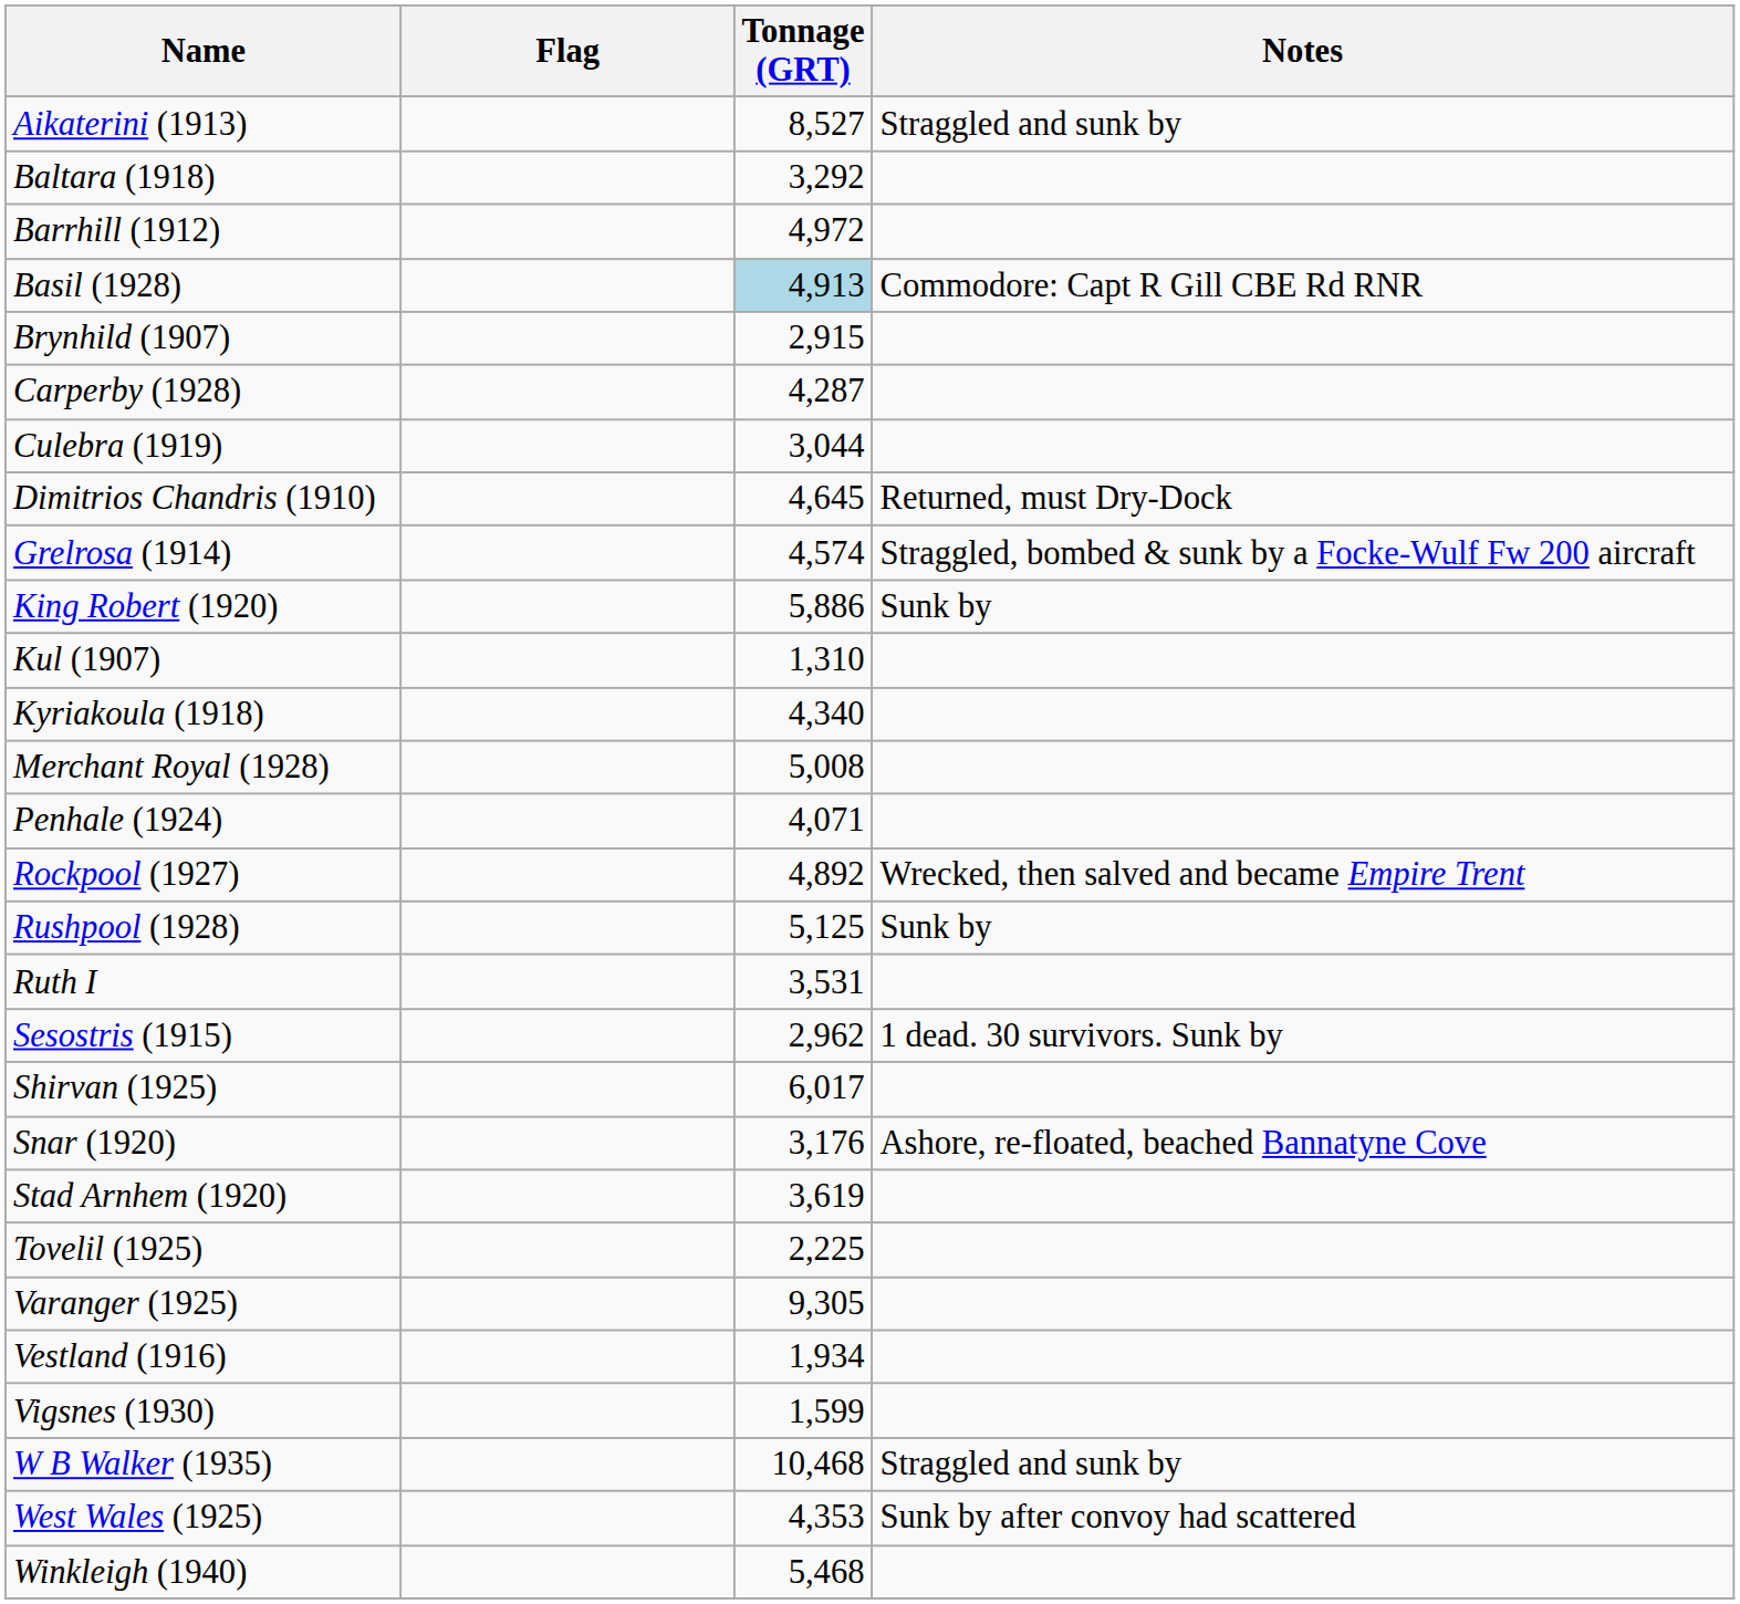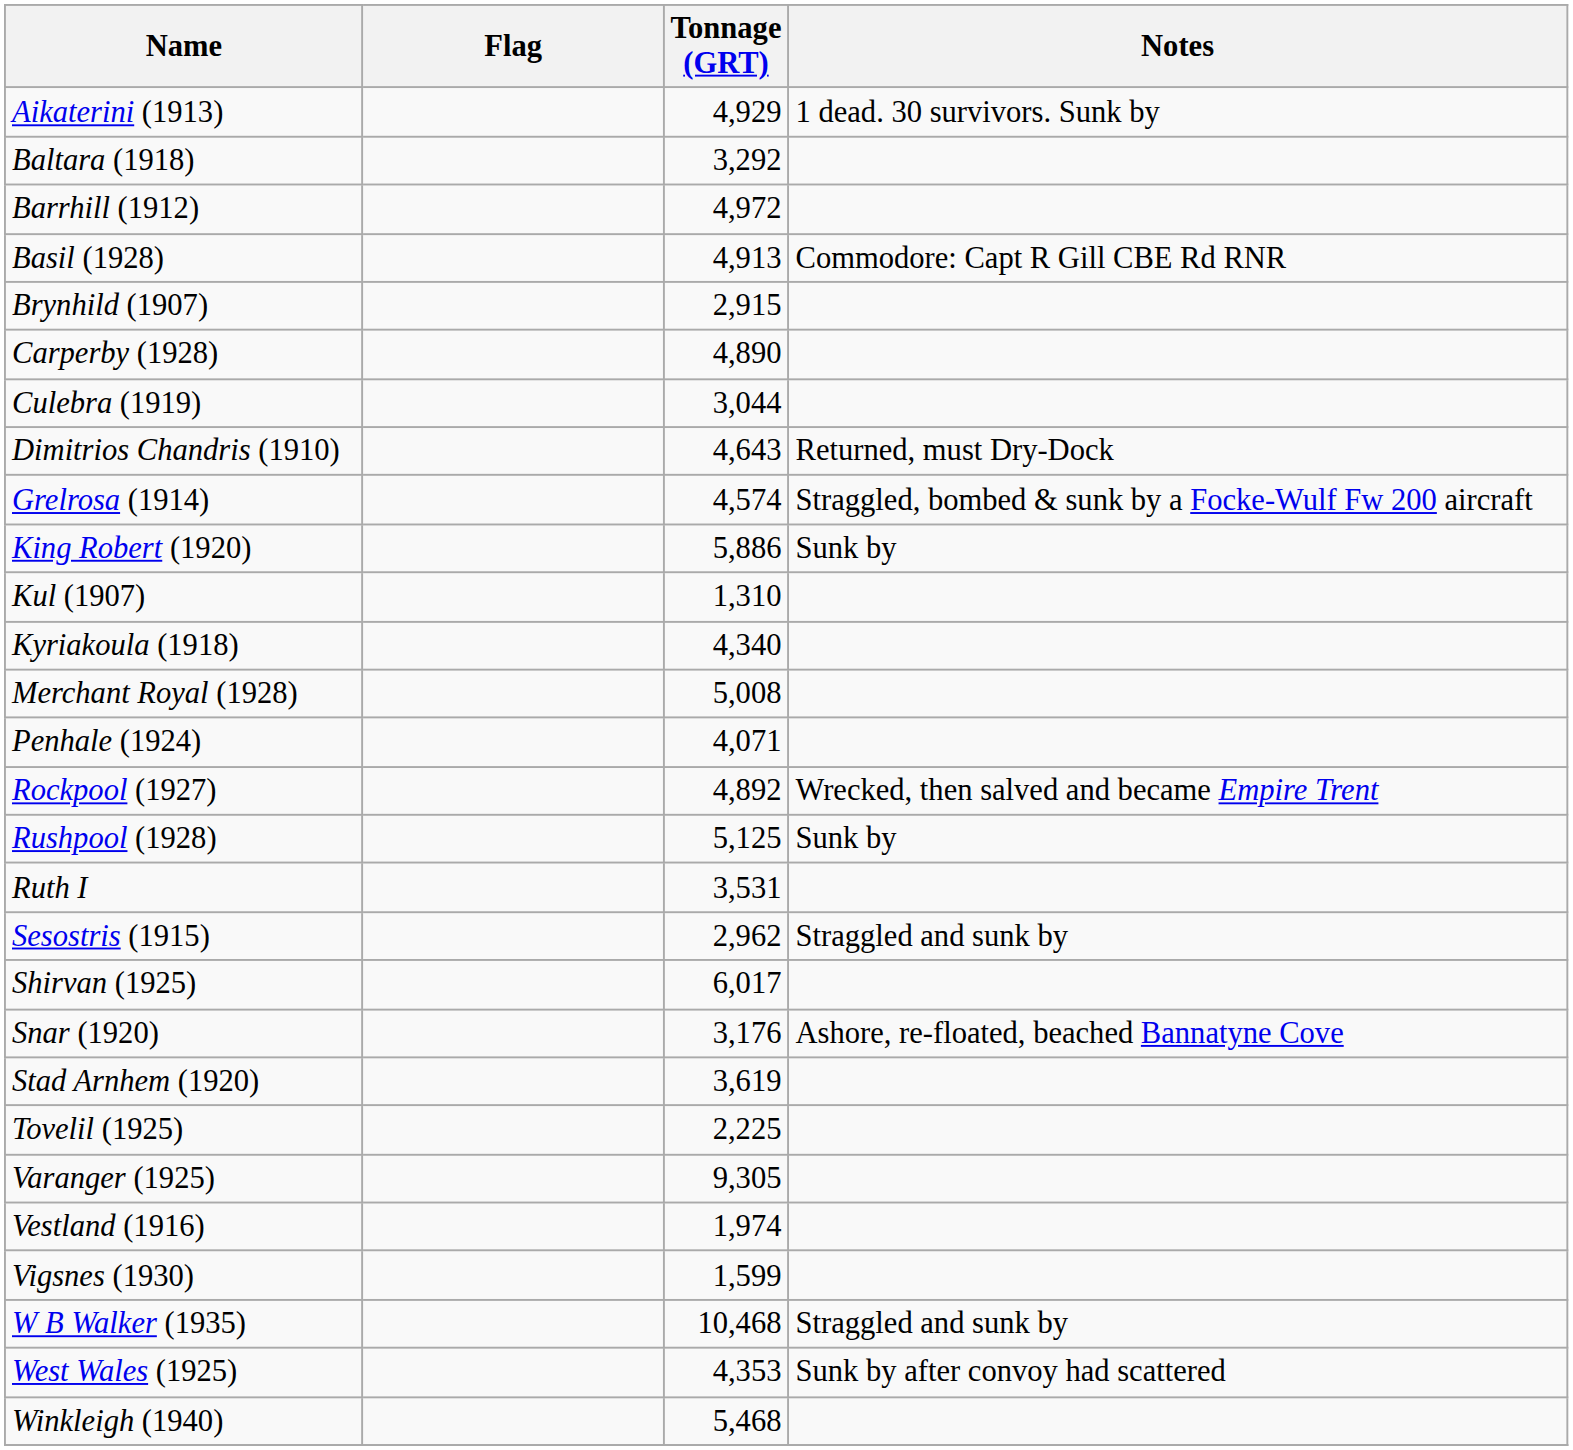Aikaterini (1913) | Tonnage (GRT): 8,527 -> 4,929
Aikaterini (1913) | Notes: Straggled and sunk by -> 1 dead. 30 survivors. Sunk by
Basil (1928) | Tonnage (GRT): lightblue background -> no background
Carperby (1928) | Tonnage (GRT): 4,287 -> 4,890
Dimitrios Chandris (1910) | Tonnage (GRT): 4,645 -> 4,643
Sesostris (1915) | Notes: 1 dead. 30 survivors. Sunk by -> Straggled and sunk by
Vestland (1916) | Tonnage (GRT): 1,934 -> 1,974
